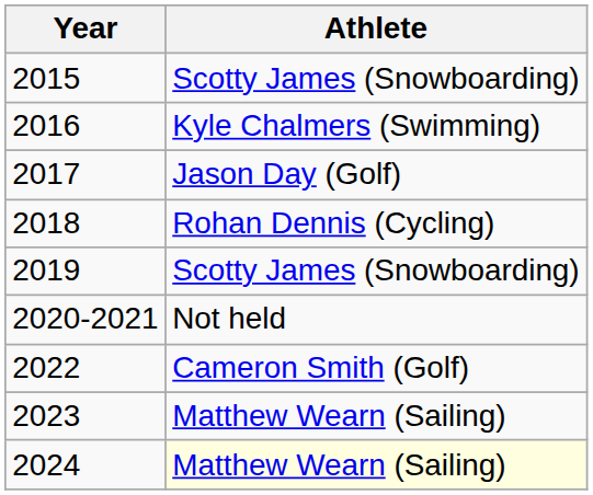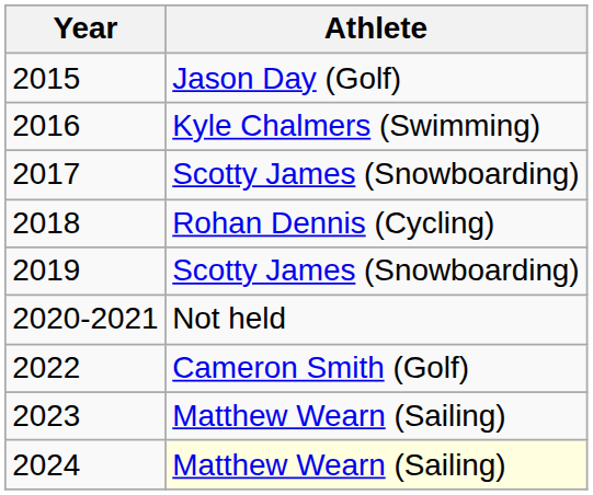2015 | Athlete: Scotty James (Snowboarding) -> Jason Day (Golf)
2017 | Athlete: Jason Day (Golf) -> Scotty James (Snowboarding)
